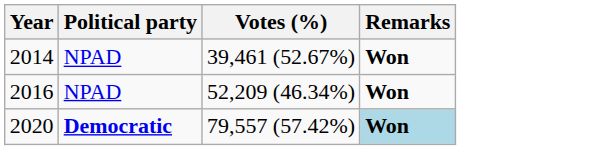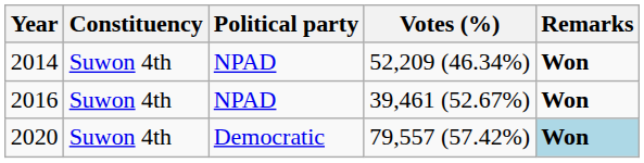+ column: Constituency | Suwon 4th | Suwon 4th | Suwon 4th
2014 | Votes (%): 39,461 (52.67%) -> 52,209 (46.34%)
2016 | Votes (%): 52,209 (46.34%) -> 39,461 (52.67%)
2020 | Political party: bold -> normal
